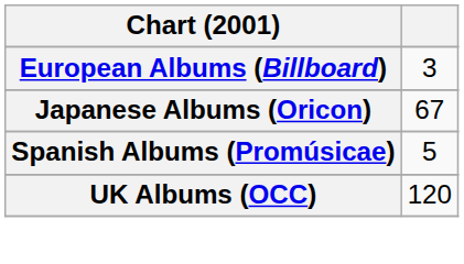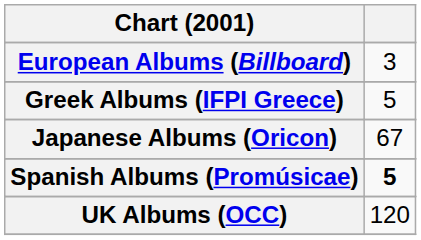+ row: Greek Albums (IFPI Greece) | 5
Spanish Albums (Promúsicae) | column 2: normal -> bold
